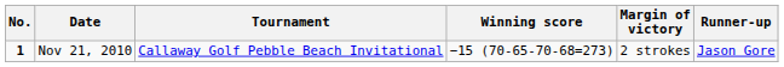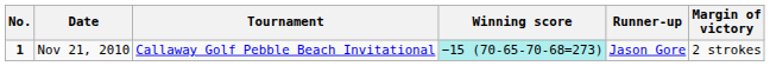columns swapped: Margin of victory <-> Runner-up
Nov 21, 2010 | Winning score: no background -> paleturquoise background
